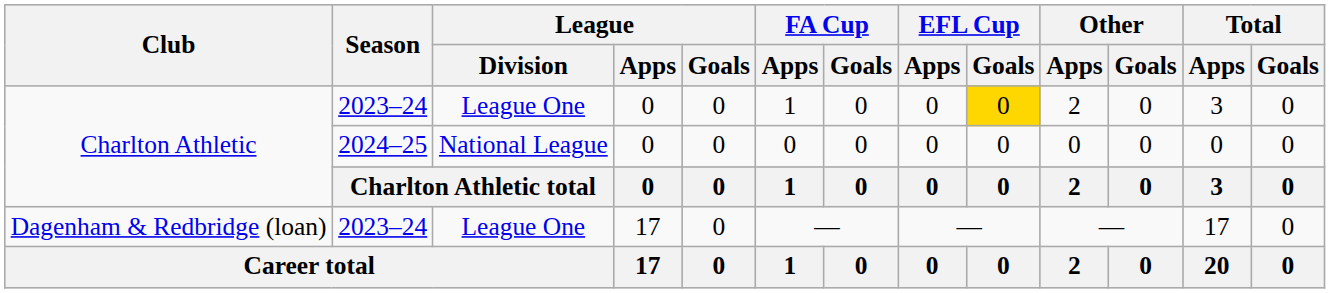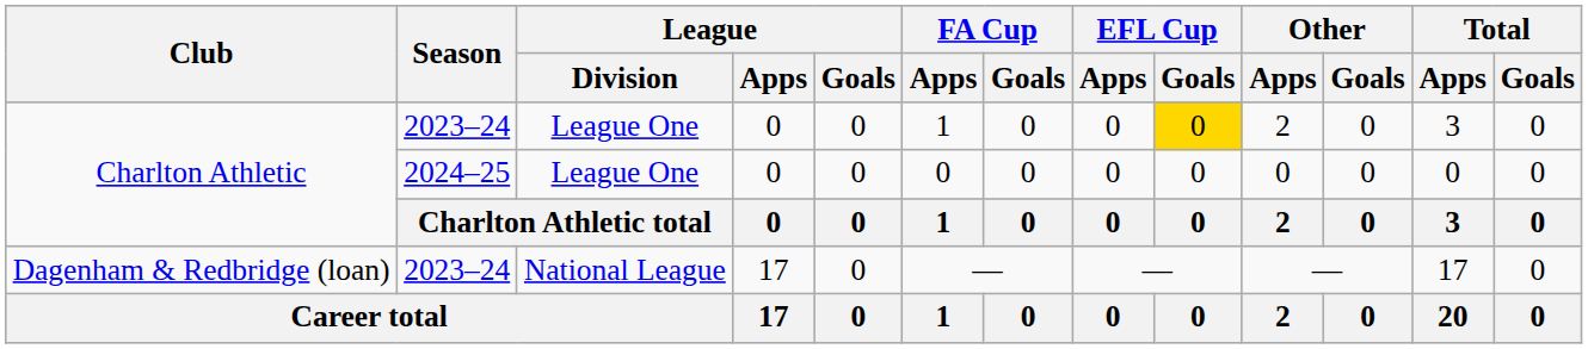Charlton Athletic / 2024–25 | League / Division: National League -> League One
Dagenham & Redbridge (loan) | League / Division: League One -> National League
